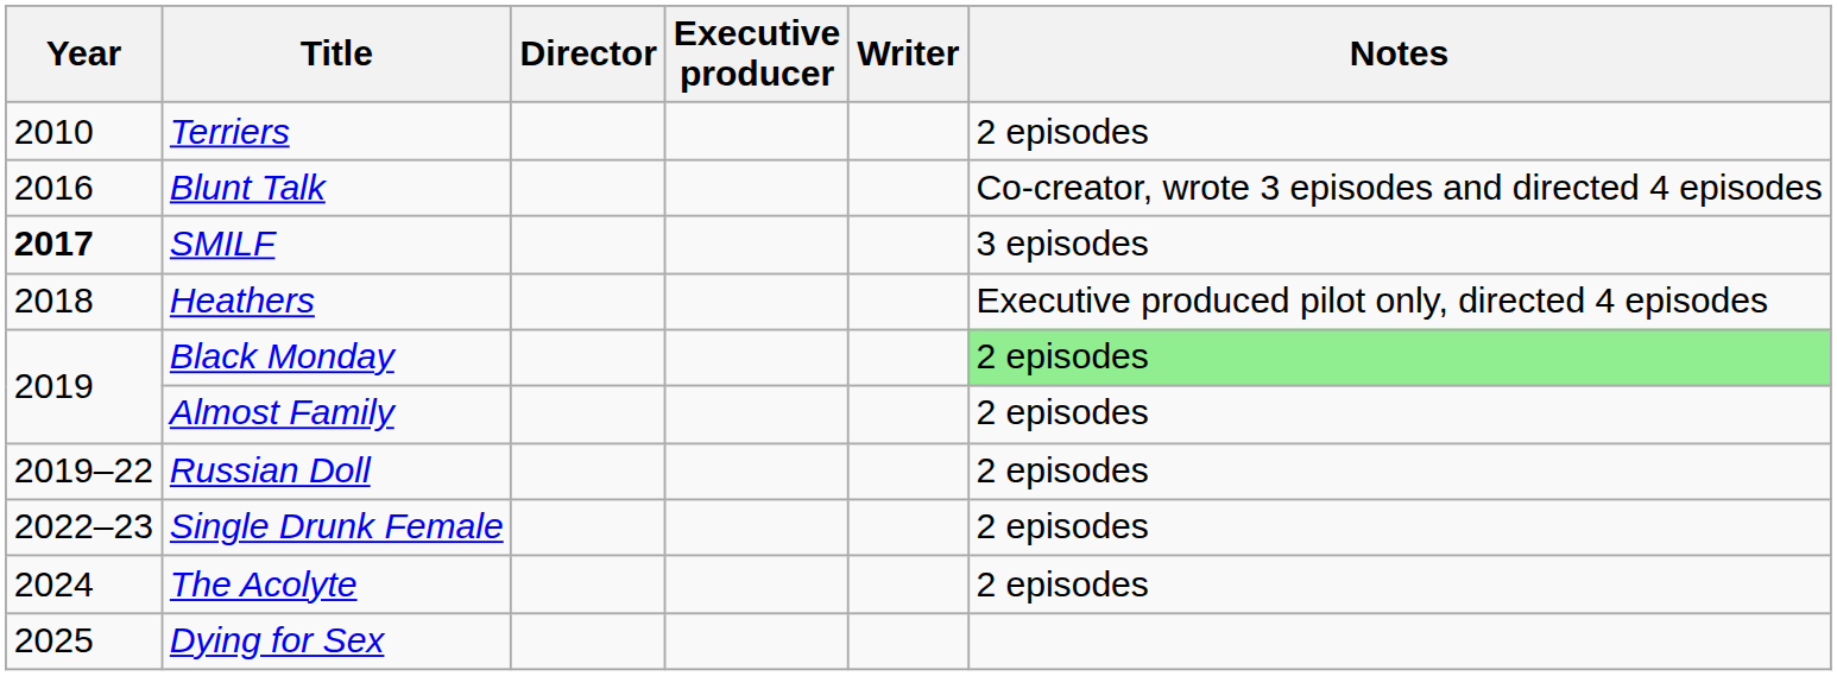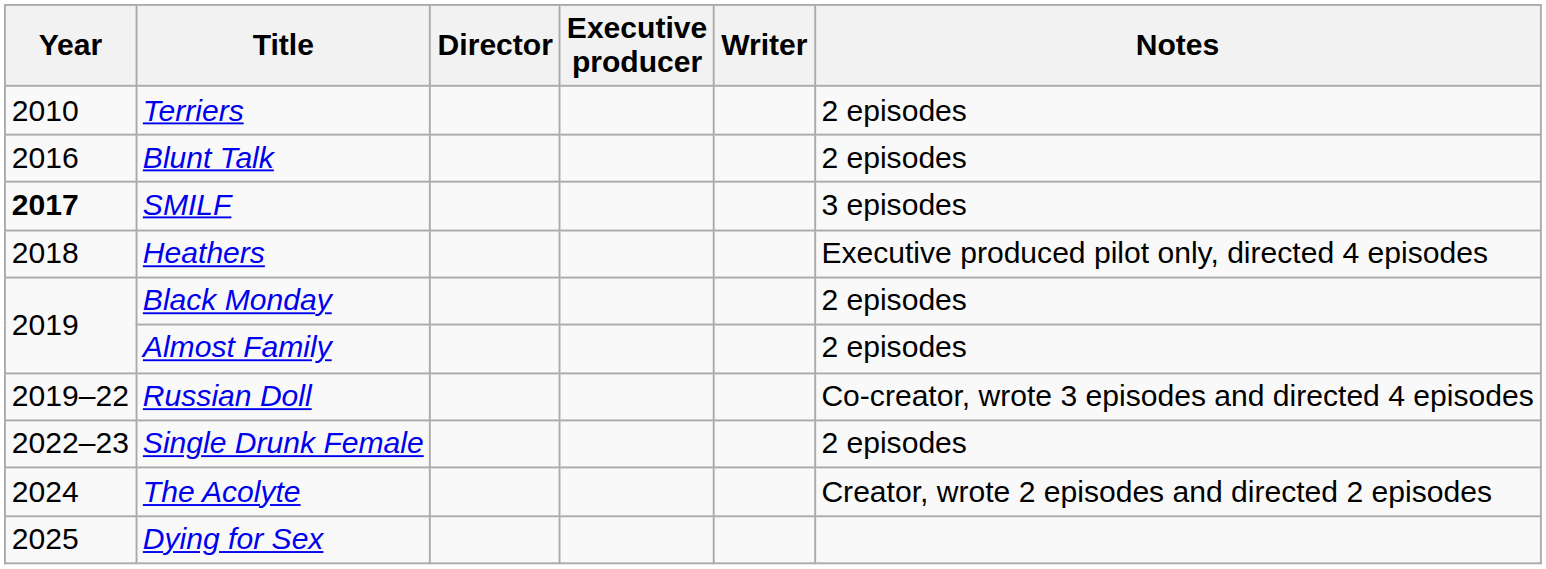Blunt Talk | Notes: Co-creator, wrote 3 episodes and directed 4 episodes -> 2 episodes
Black Monday | Notes: lightgreen background -> no background
Russian Doll | Notes: 2 episodes -> Co-creator, wrote 3 episodes and directed 4 episodes
The Acolyte | Notes: 2 episodes -> Creator, wrote 2 episodes and directed 2 episodes
